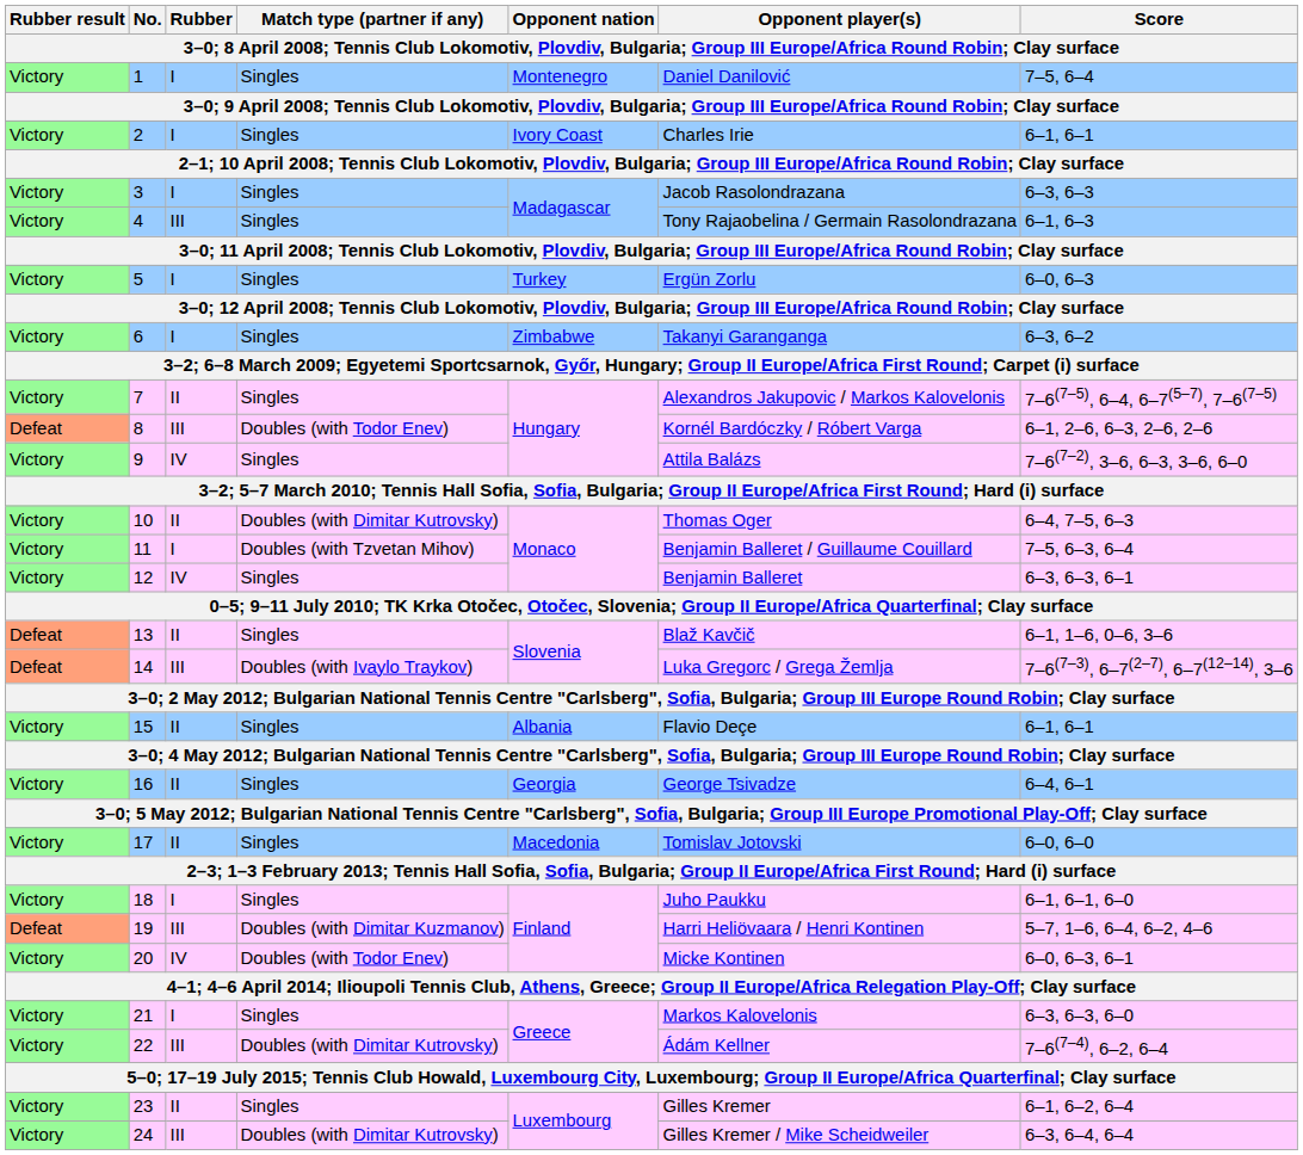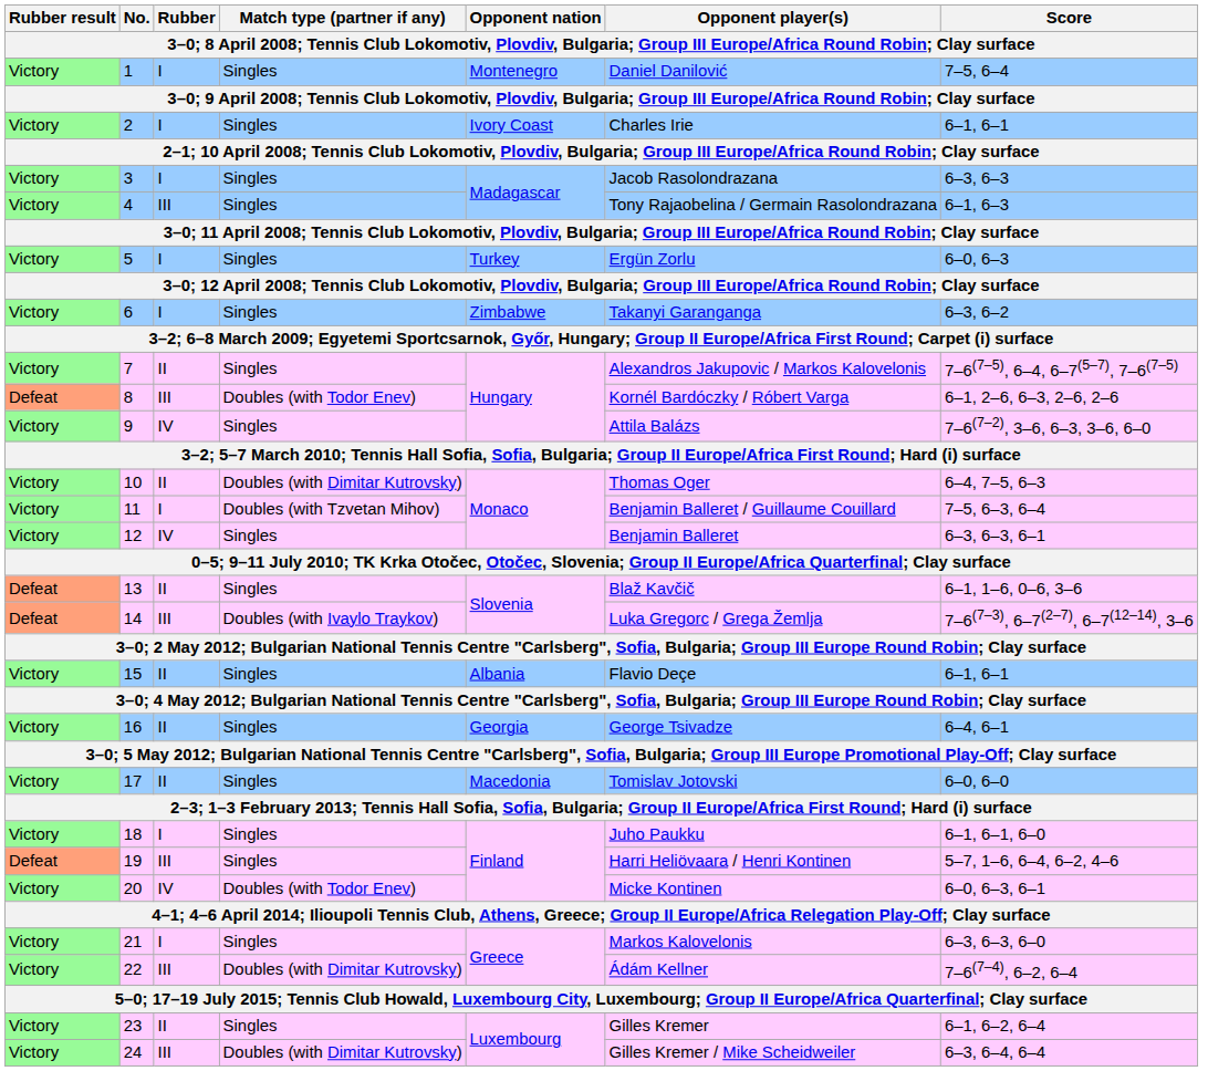19 | Match type (partner if any): Doubles (with Dimitar Kuzmanov) -> Singles
